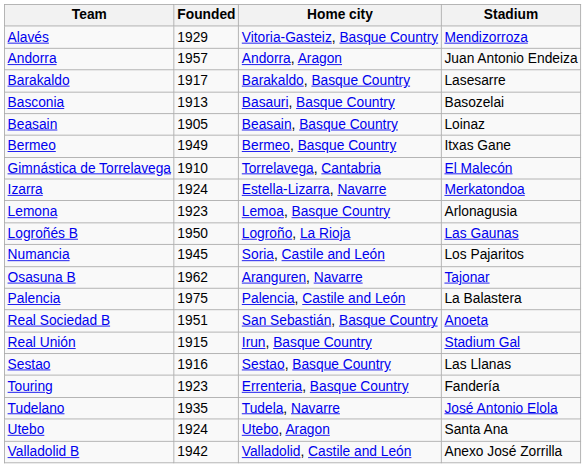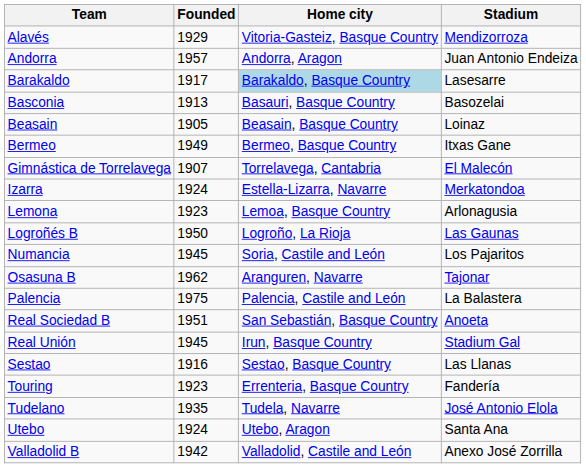Barakaldo | Home city: no background -> lightblue background
Gimnástica de Torrelavega | Founded: 1910 -> 1907
Real Unión | Founded: 1915 -> 1945
